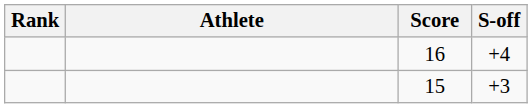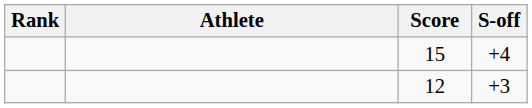+4 | Score: 16 -> 15
+3 | Score: 15 -> 12
